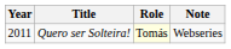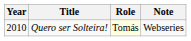Quero ser Solteira! | Year: 2011 -> 2010
